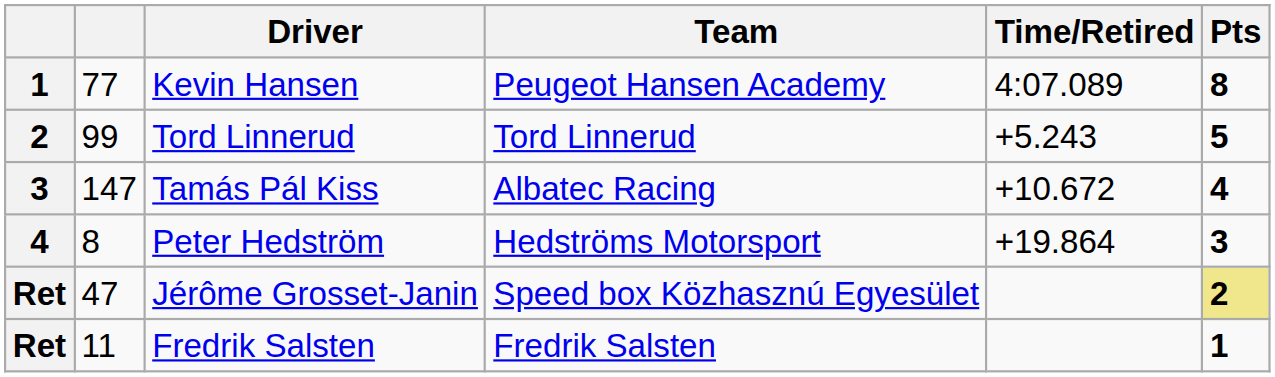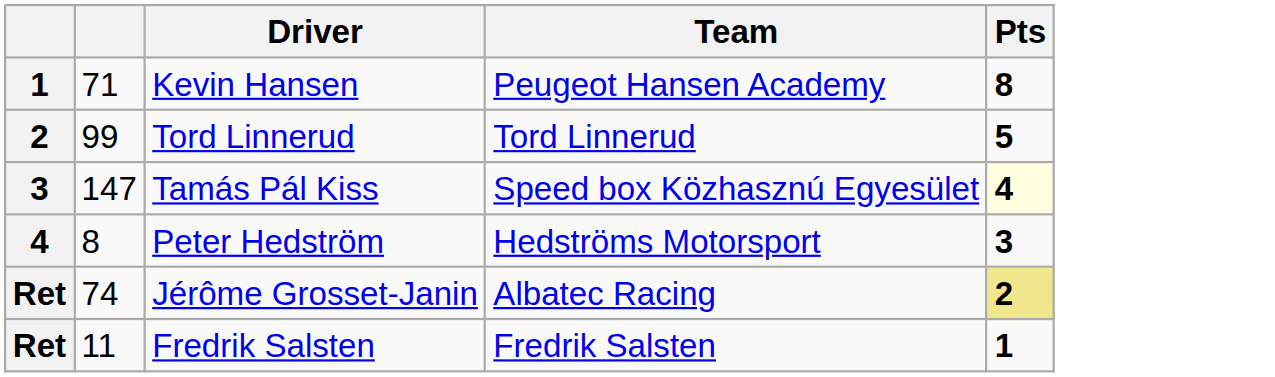- column: Time/Retired | 4:07.089 | +5.243 | +10.672 | +19.864
Kevin Hansen | column 2: 77 -> 71
Tamás Pál Kiss | Team: Albatec Racing -> Speed box Közhasznú Egyesület
Tamás Pál Kiss | Pts: no background -> lightyellow background
Jérôme Grosset-Janin | column 2: 47 -> 74
Jérôme Grosset-Janin | Team: Speed box Közhasznú Egyesület -> Albatec Racing
